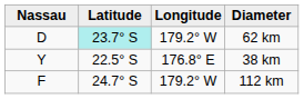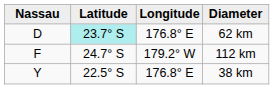62 km | Longitude: 179.2° W -> 176.8° E
rows swapped: 112 km <-> 38 km
